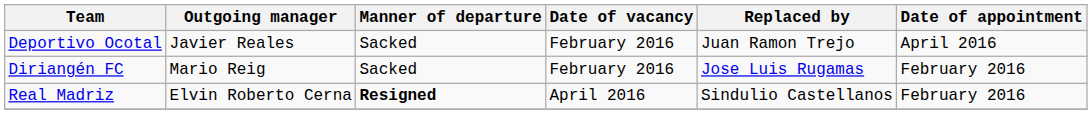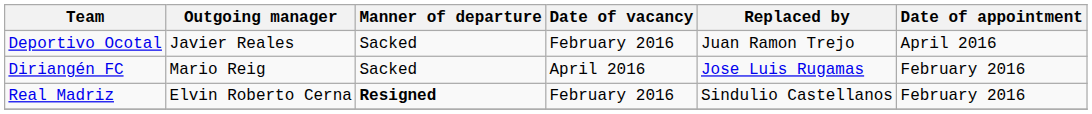Diriangén FC | Date of vacancy: February 2016 -> April 2016
Real Madriz | Date of vacancy: April 2016 -> February 2016
